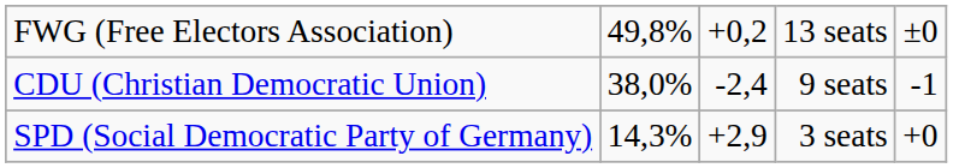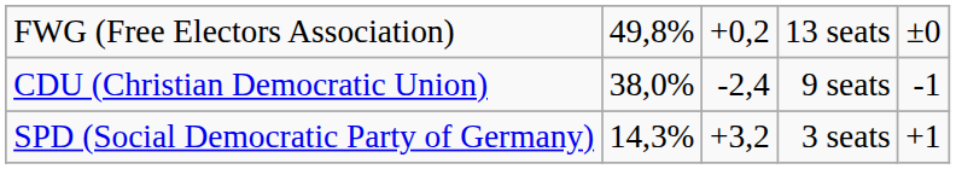SPD (Social Democratic Party of Germany) | column 3: +2,9 -> +3,2
SPD (Social Democratic Party of Germany) | column 5: +0 -> +1
